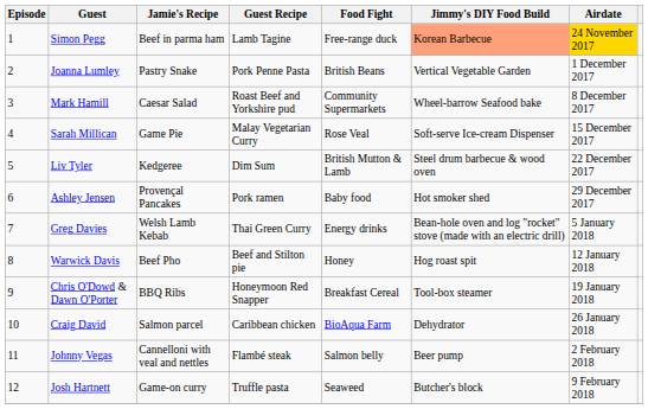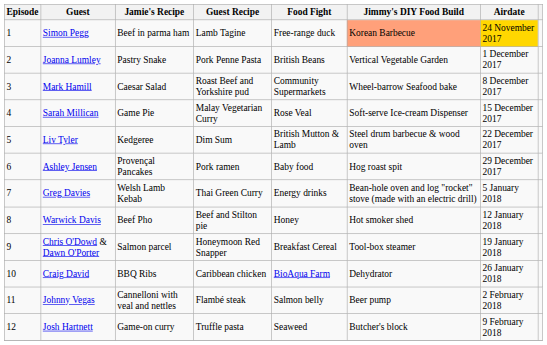Ashley Jensen | Jimmy's DIY Food Build: Hot smoker shed -> Hog roast spit
Warwick Davis | Jimmy's DIY Food Build: Hog roast spit -> Hot smoker shed
Chris O'Dowd & Dawn O'Porter | Jamie's Recipe: BBQ Ribs -> Salmon parcel
Craig David | Jamie's Recipe: Salmon parcel -> BBQ Ribs
